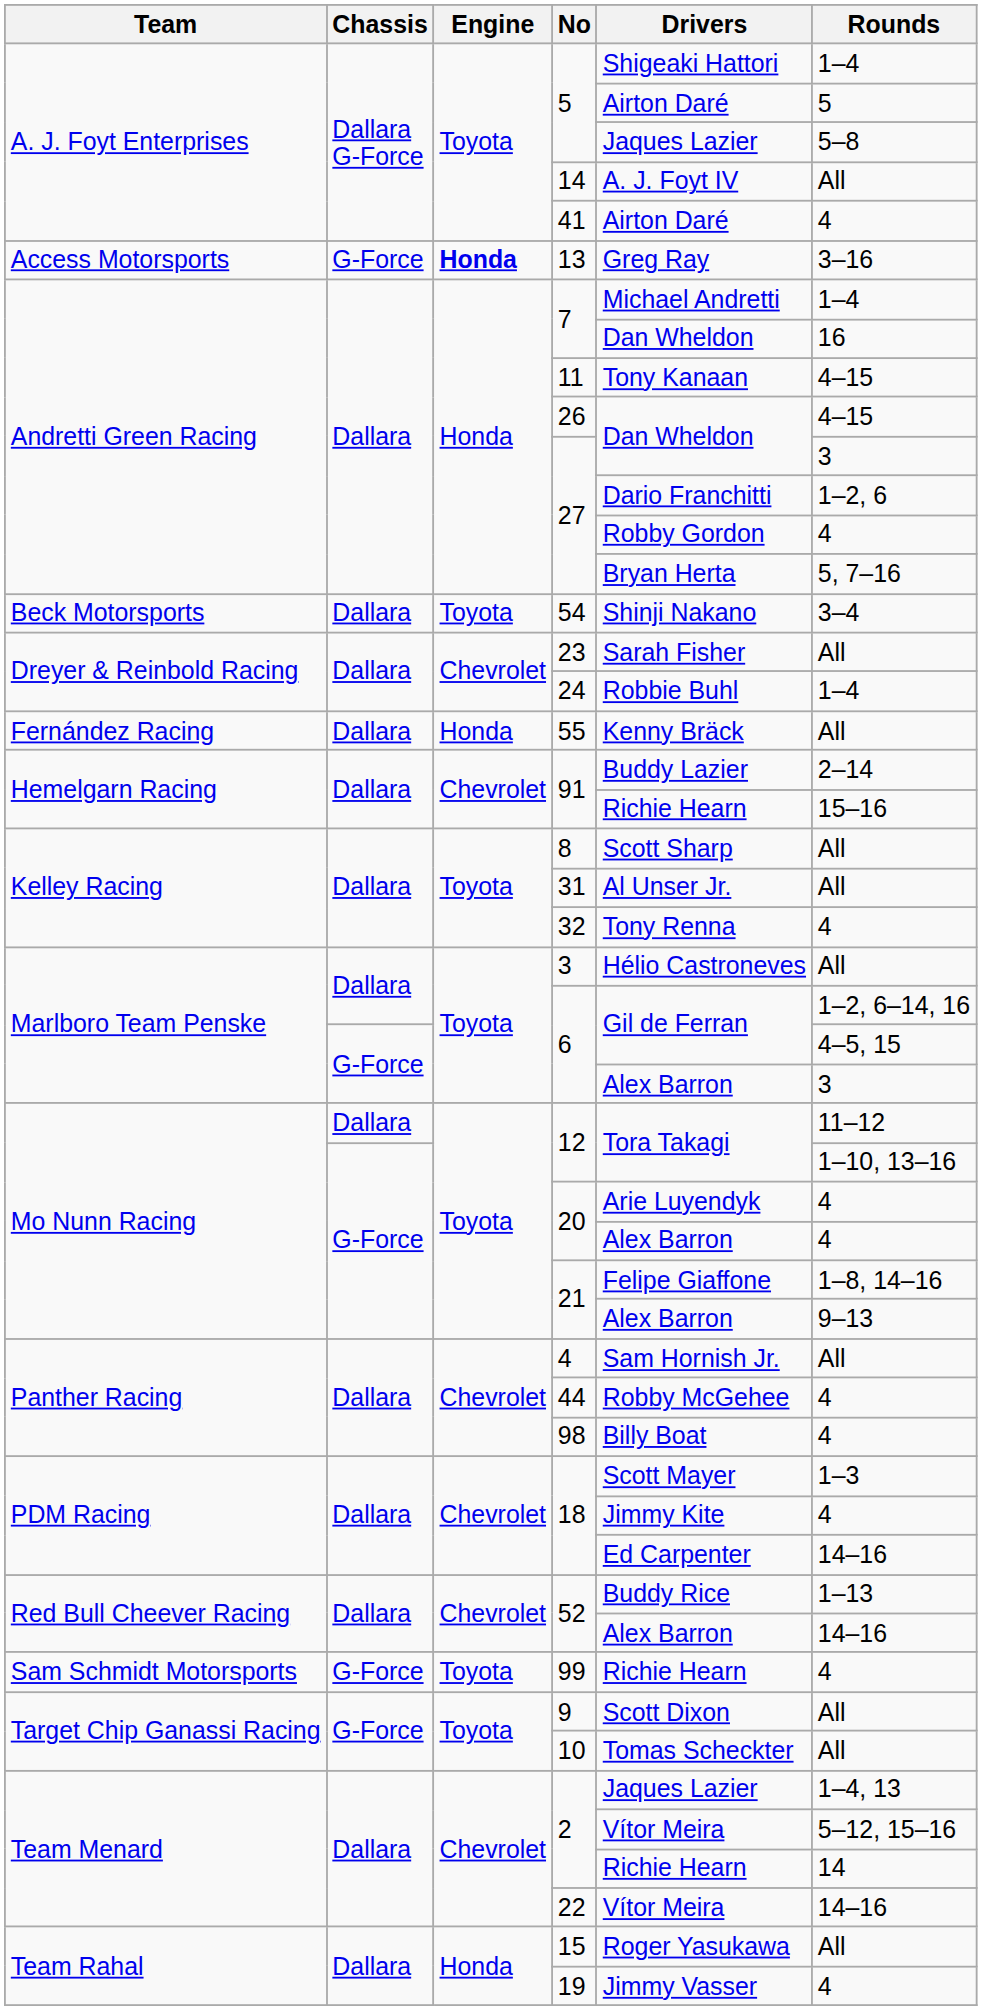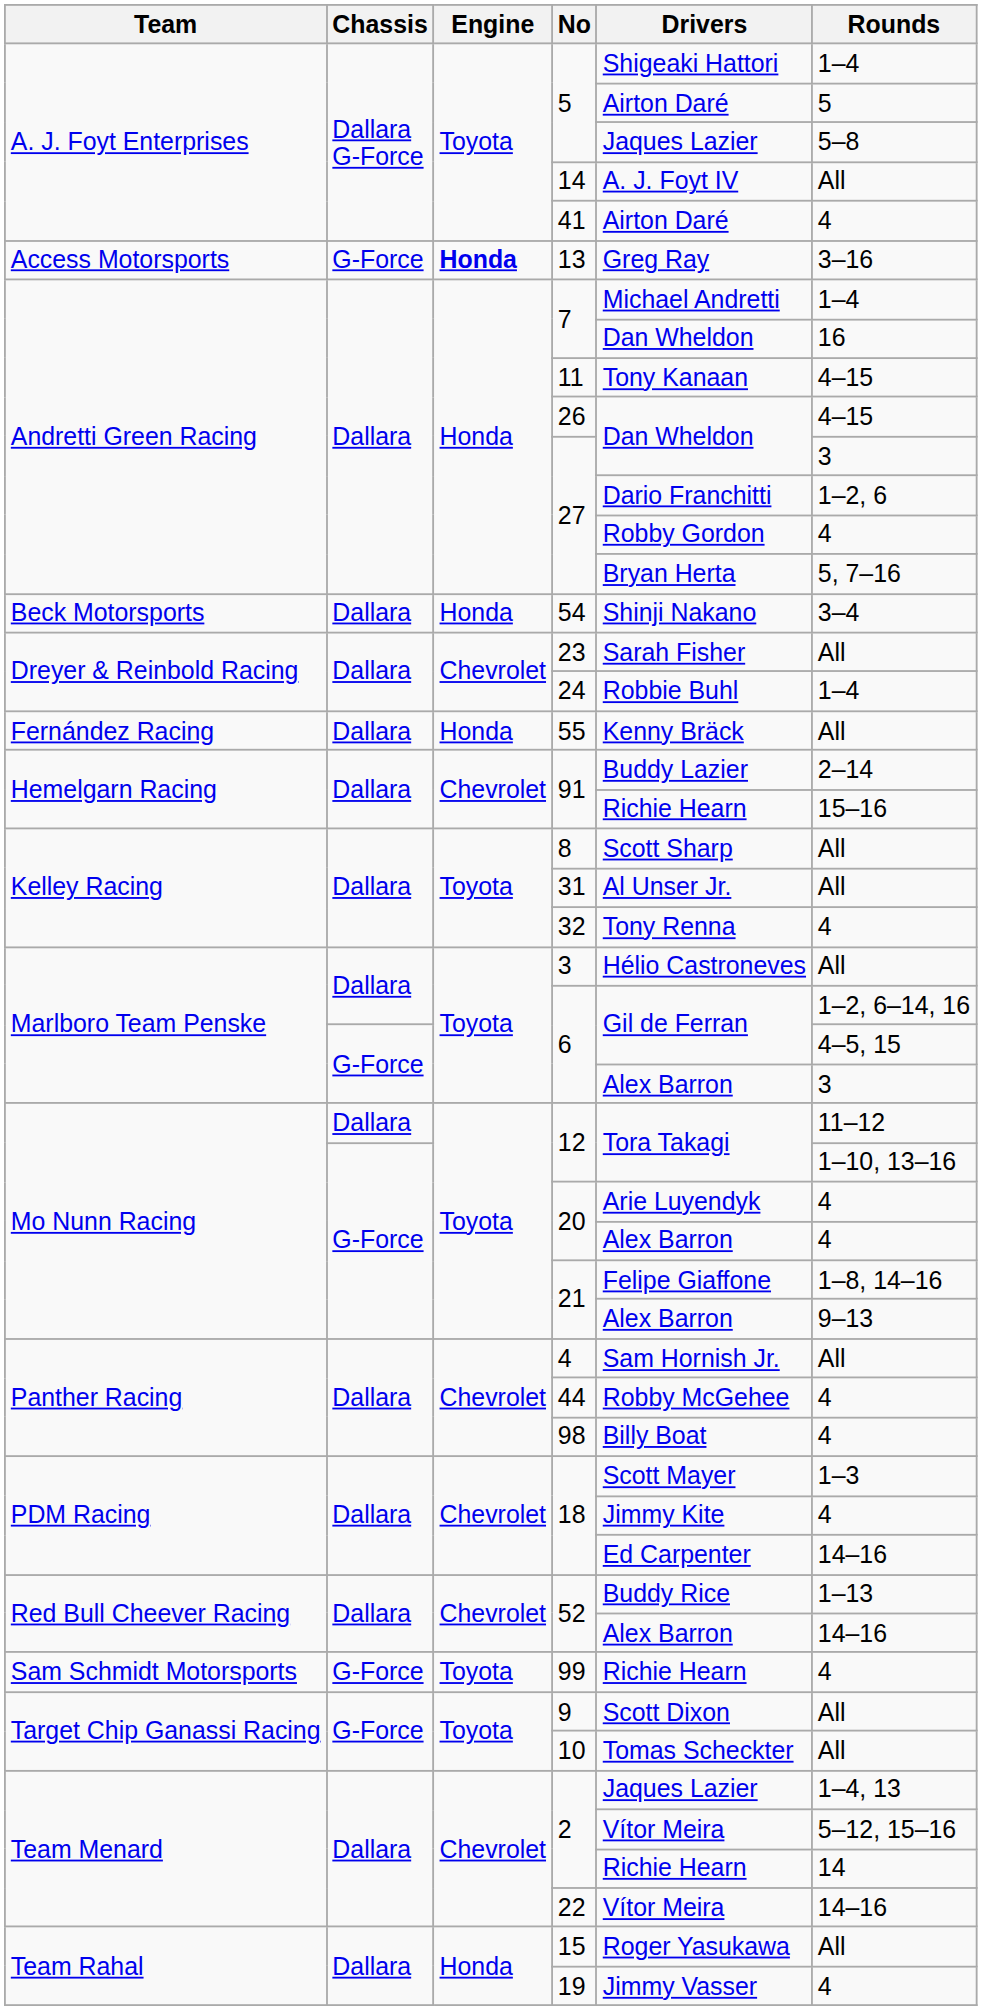54 | Engine: Toyota -> Honda
